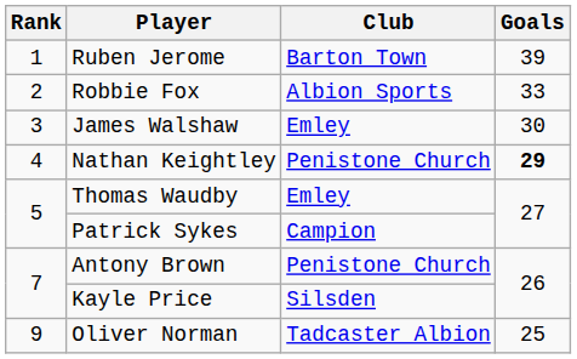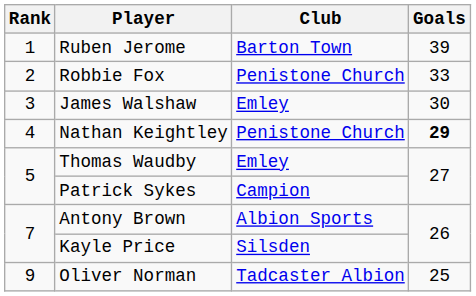Robbie Fox | Club: Albion Sports -> Penistone Church
Antony Brown | Club: Penistone Church -> Albion Sports
